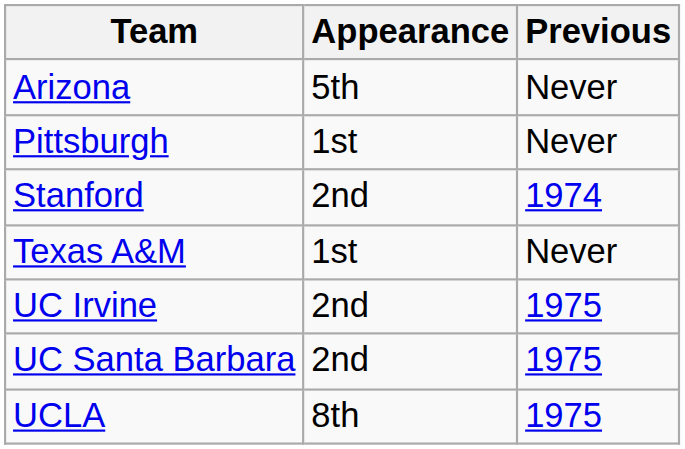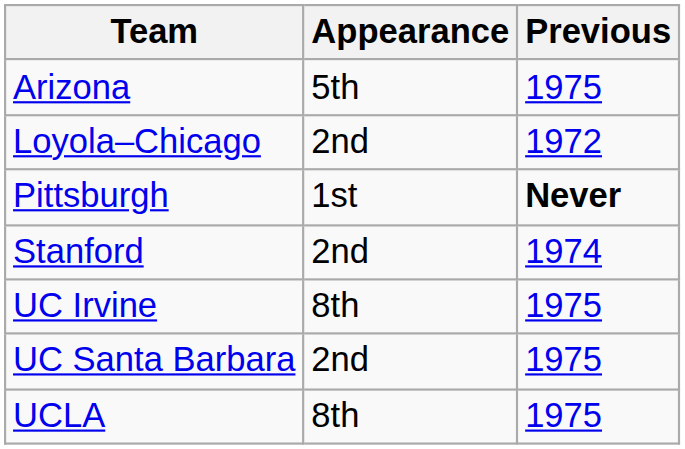Arizona | Previous: Never -> 1975
+ row: Loyola–Chicago | 2nd | 1972
Pittsburgh | Previous: normal -> bold
- row: Texas A&M | 1st | Never
UC Irvine | Appearance: 2nd -> 8th
